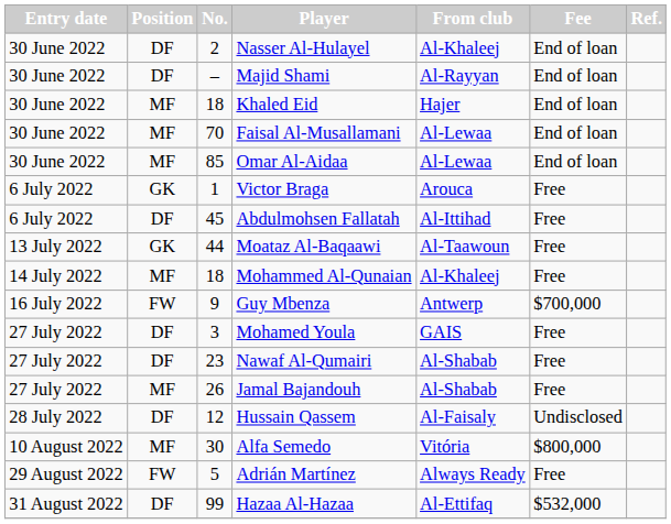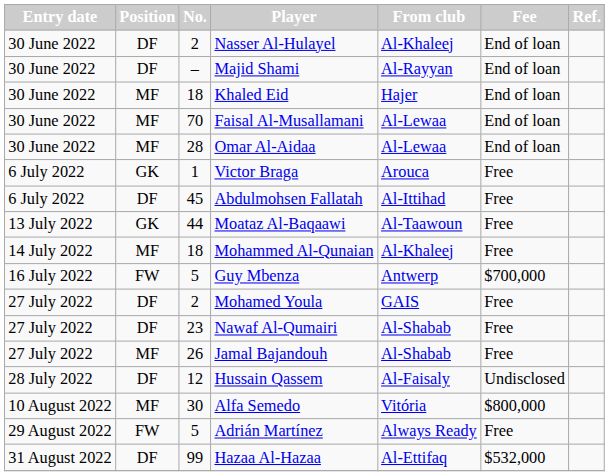Omar Al-Aidaa | No.: 85 -> 28
Guy Mbenza | No.: 9 -> 5
Mohamed Youla | No.: 3 -> 2
